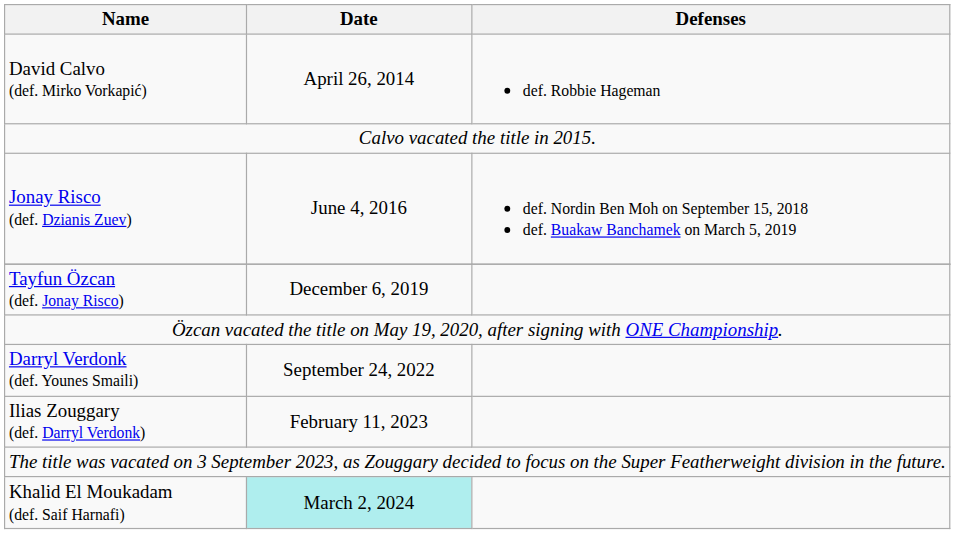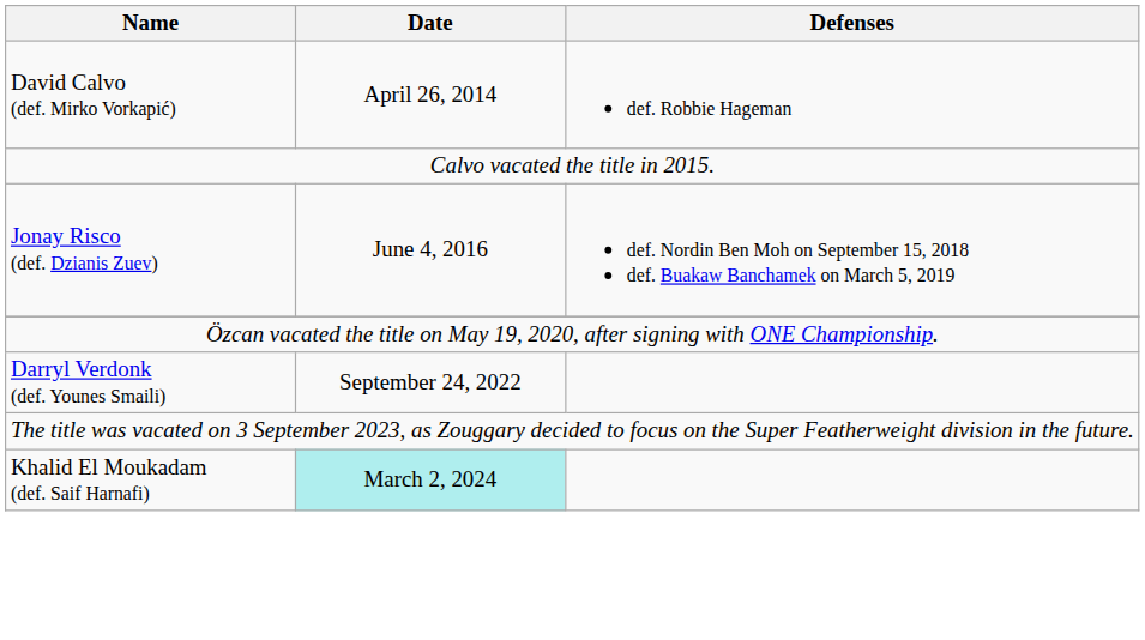- row: Tayfun Özcan (def. Jonay Risco) | December 6, 2019
- row: Ilias Zouggary (def. Darryl Verdonk) | February 11, 2023
